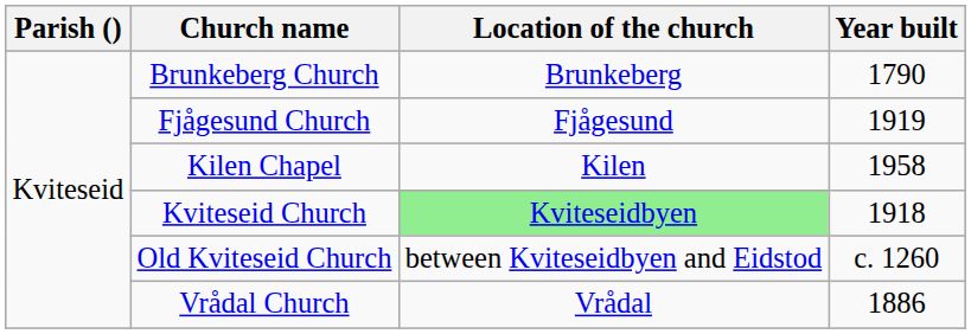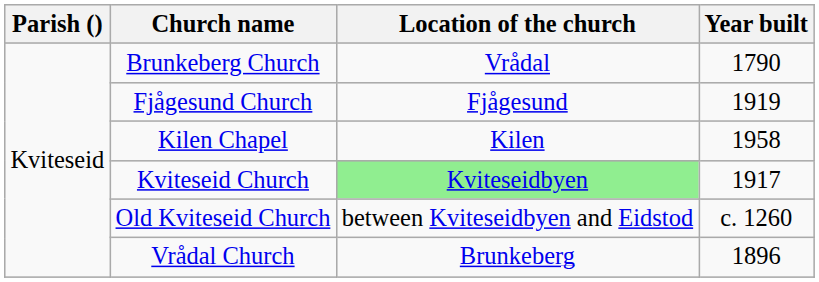Brunkeberg Church | Location of the church: Brunkeberg -> Vrådal
Kviteseid Church | Year built: 1918 -> 1917
Vrådal Church | Location of the church: Vrådal -> Brunkeberg
Vrådal Church | Year built: 1886 -> 1896
